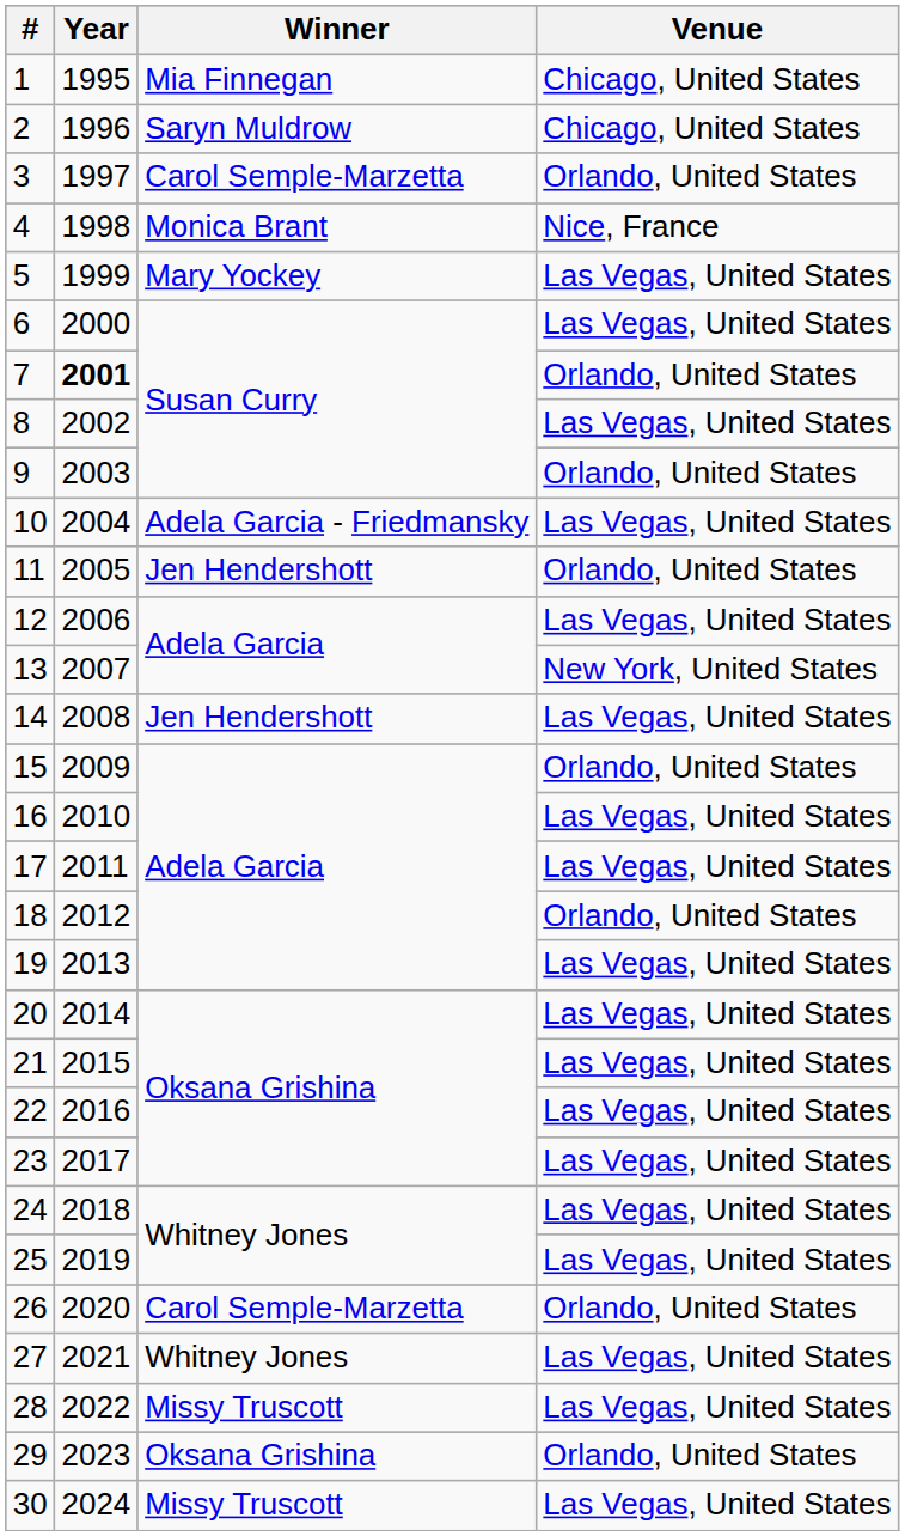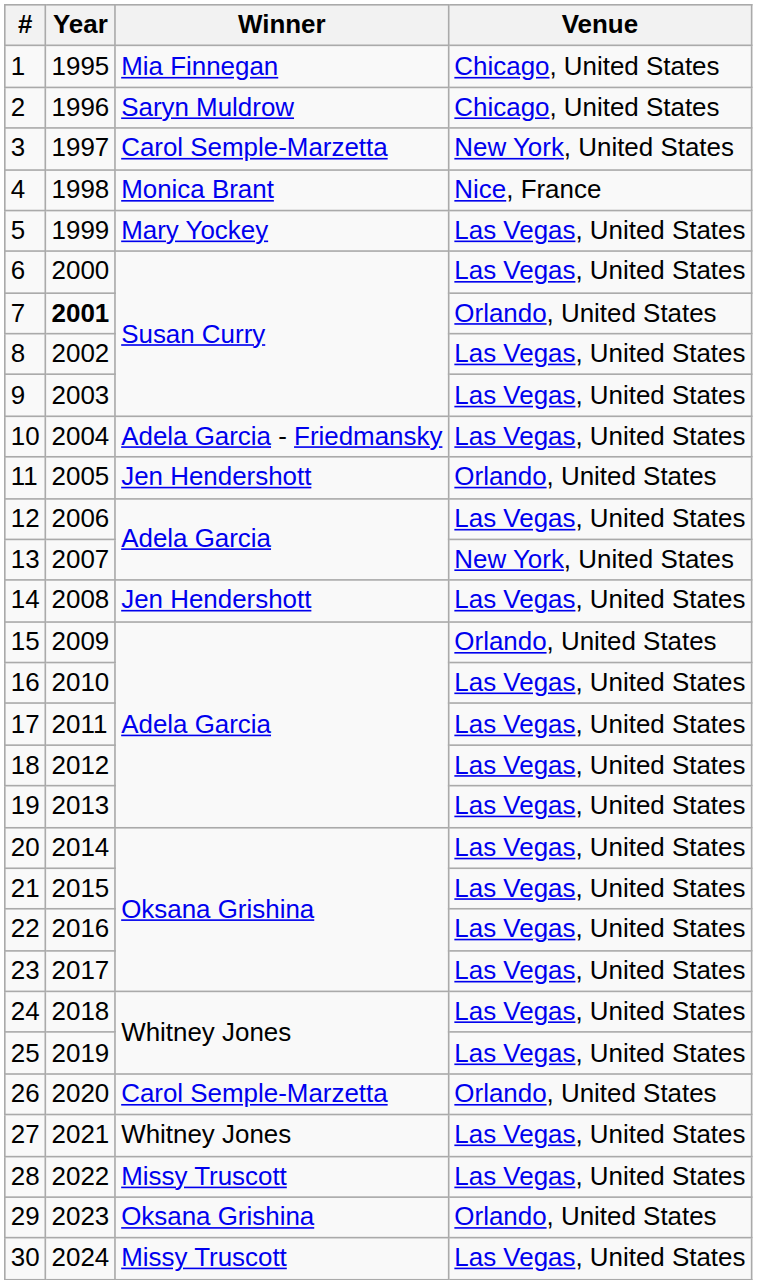3 | Venue: Orlando, United States -> New York, United States
9 | Venue: Orlando, United States -> Las Vegas, United States
18 | Venue: Orlando, United States -> Las Vegas, United States
